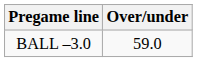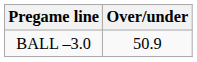BALL –3.0 | Over/under: 59.0 -> 50.9
